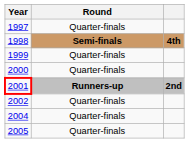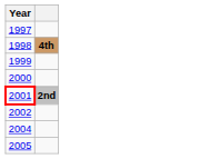- column: Round | Quarter-finals | Semi-finals | Quarter-finals | Quarter-finals | Runners-up | Quarter-finals | Quarter-finals | Quarter-finals
